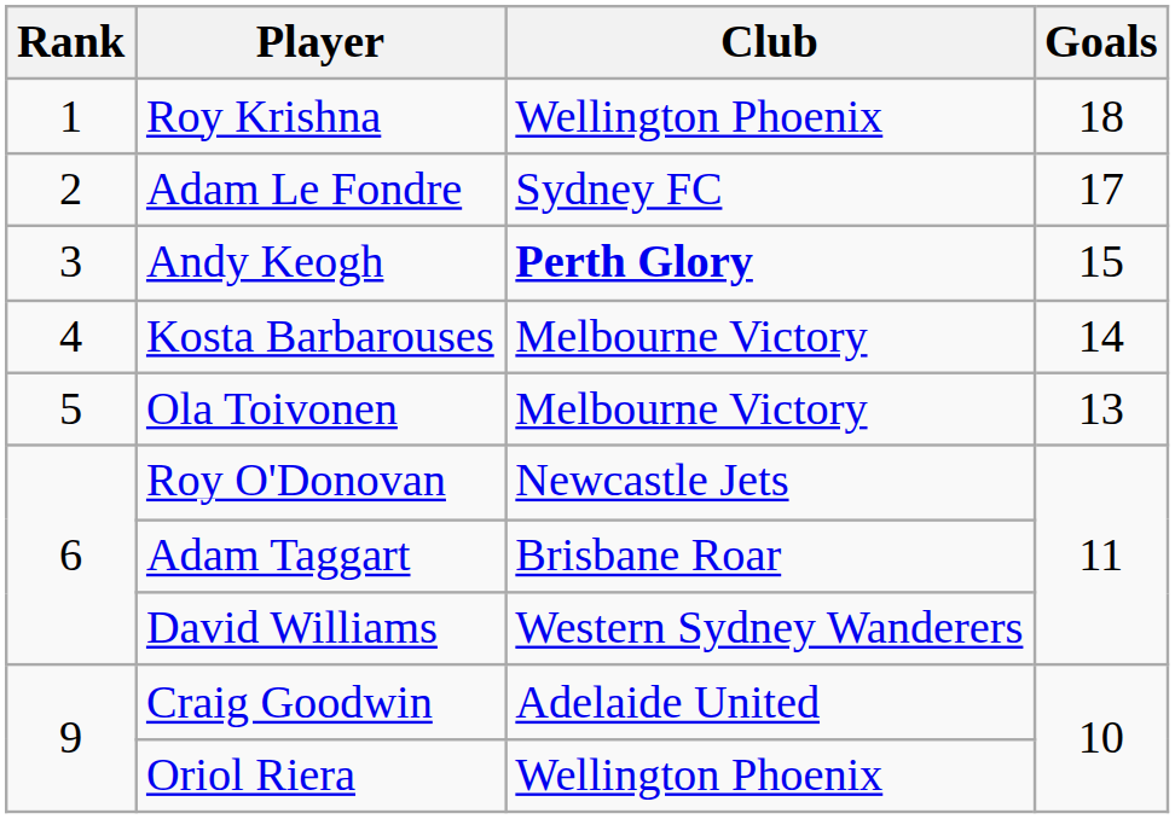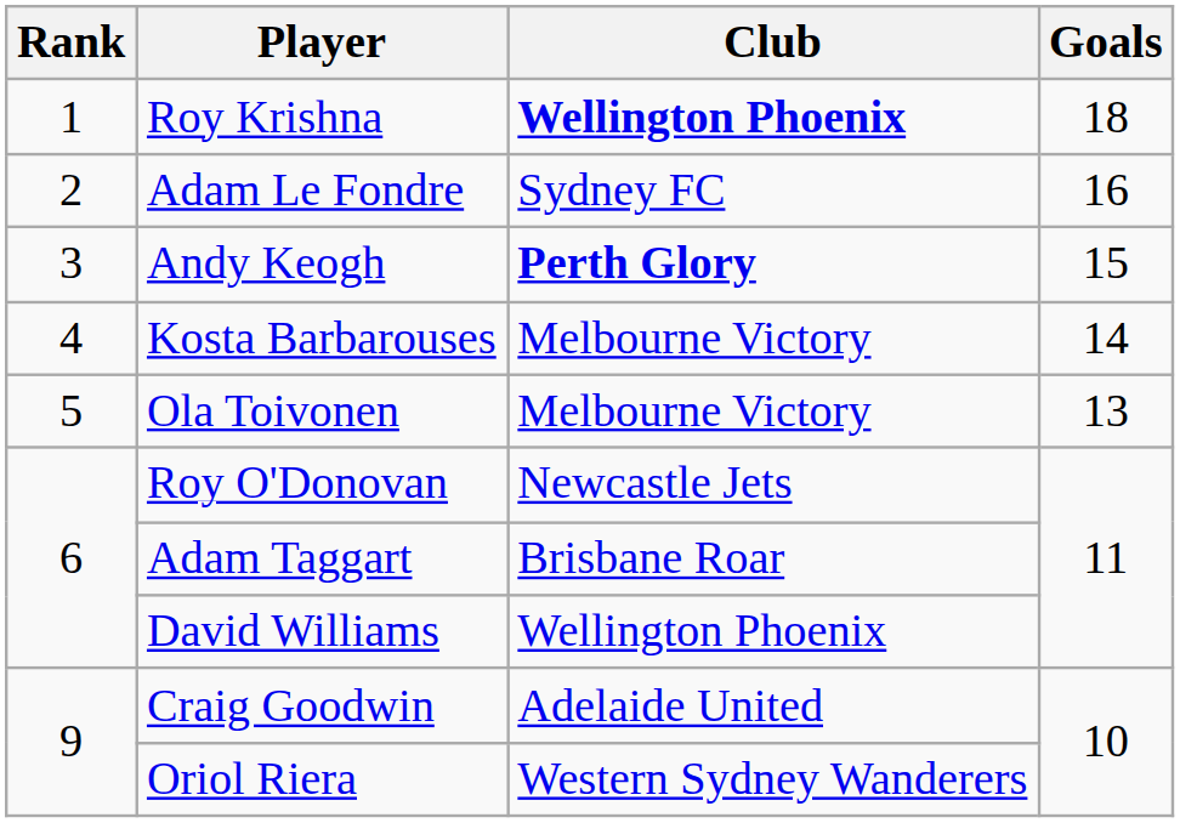Roy Krishna | Club: normal -> bold
Adam Le Fondre | Goals: 17 -> 16
David Williams | Club: Western Sydney Wanderers -> Wellington Phoenix
Oriol Riera | Club: Wellington Phoenix -> Western Sydney Wanderers
